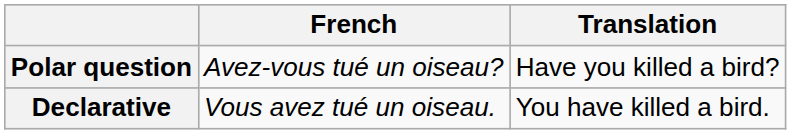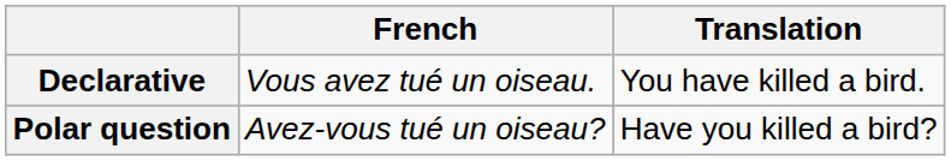rows swapped: Declarative <-> Polar question
